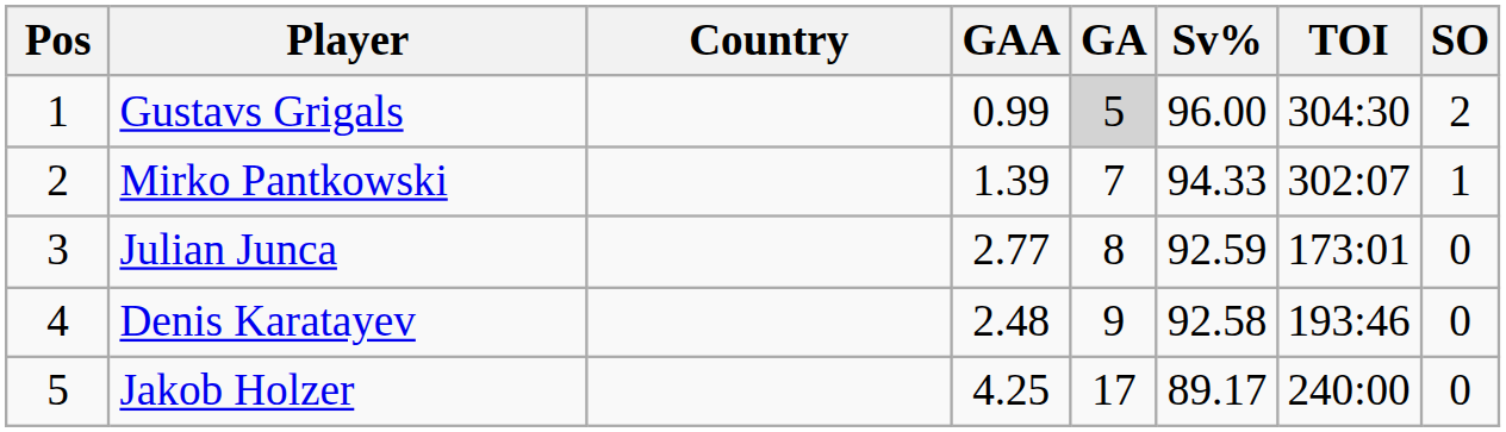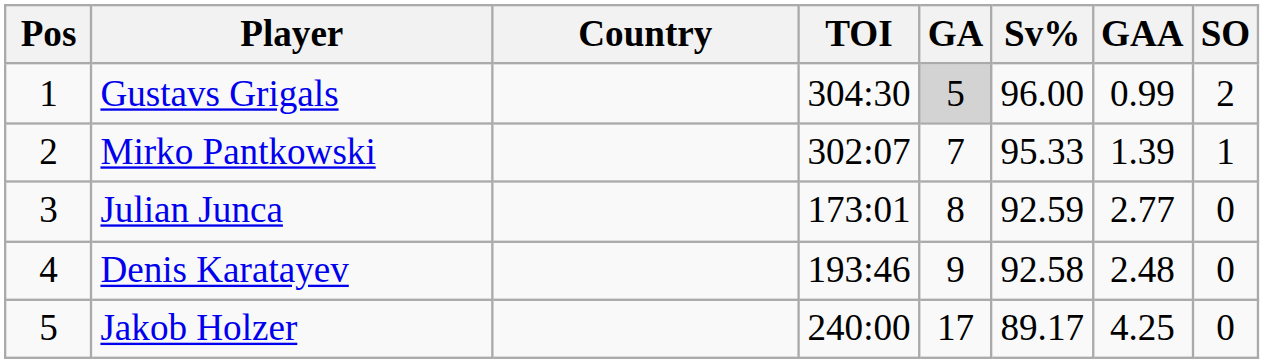columns swapped: TOI <-> GAA
Mirko Pantkowski | Sv%: 94.33 -> 95.33
